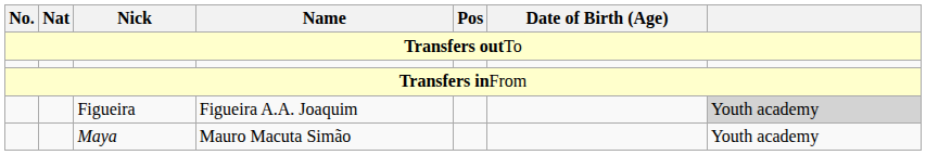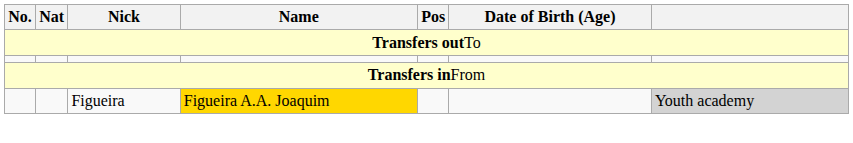Figueira | Name: no background -> gold background
- row: Maya | Mauro Macuta Simão | Youth academy
